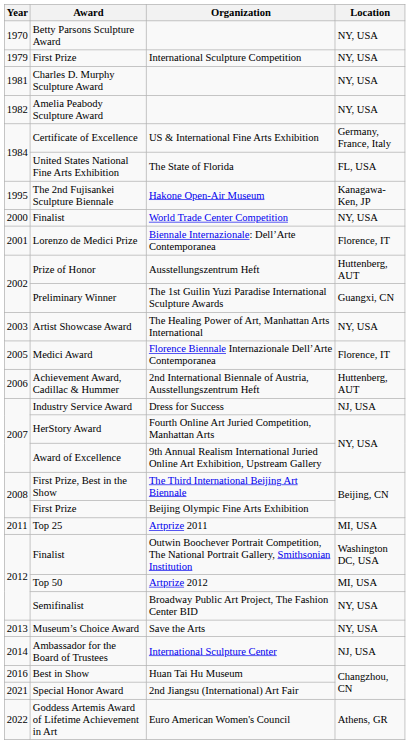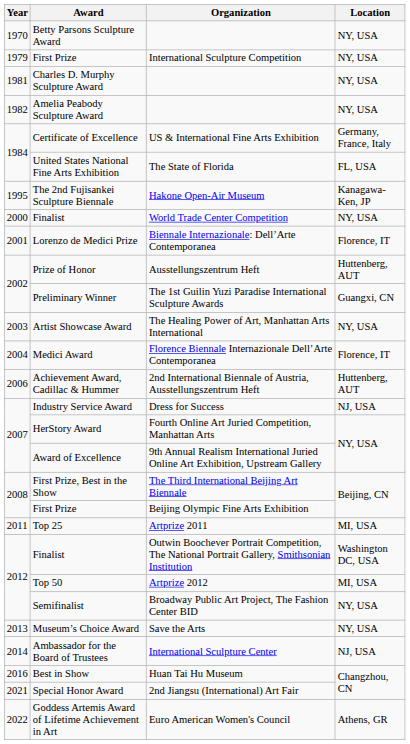Medici Award | Year: 2005 -> 2004
